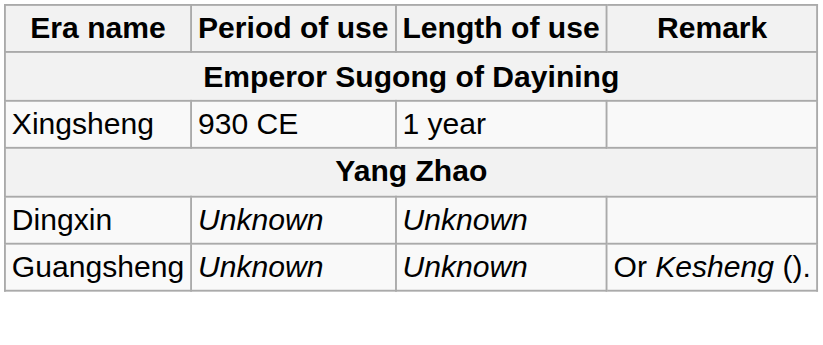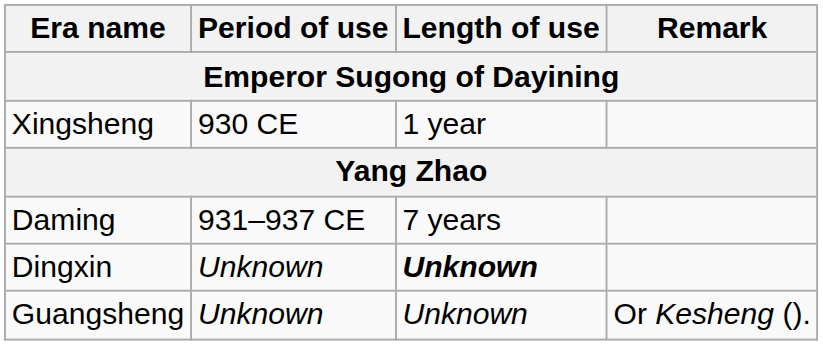+ row: Daming | 931–937 CE | 7 years
Dingxin | Length of use: normal -> bold
